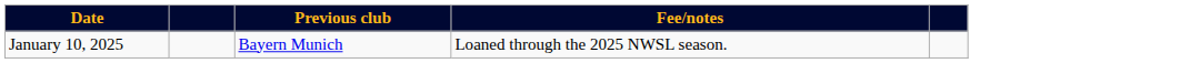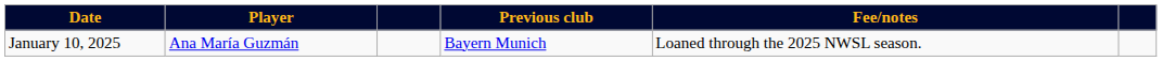+ column: Player | Ana María Guzmán
